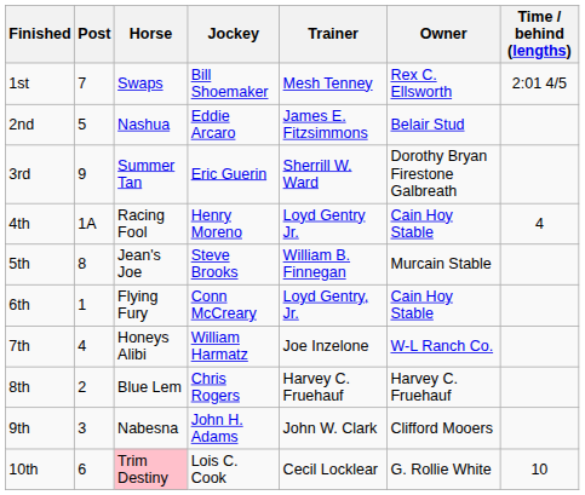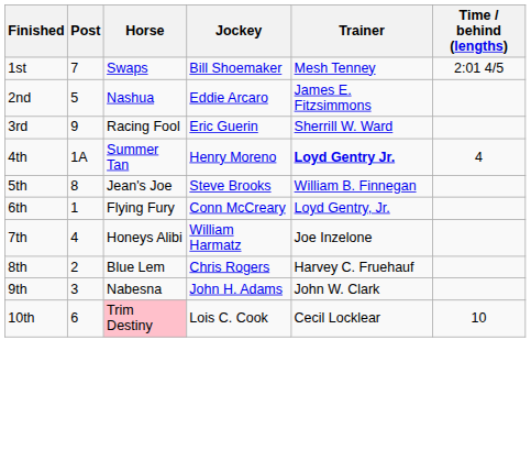- column: Owner | Rex C. Ellsworth | Belair Stud | Dorothy Bryan Firestone Galbreath | Cain Hoy Stable | Murcain Stable | Cain Hoy Stable | W-L Ranch Co. | Harvey C. Fruehauf | Clifford Mooers | G. Rollie White
3rd | Horse: Summer Tan -> Racing Fool
4th | Horse: Racing Fool -> Summer Tan
4th | Trainer: normal -> bold
